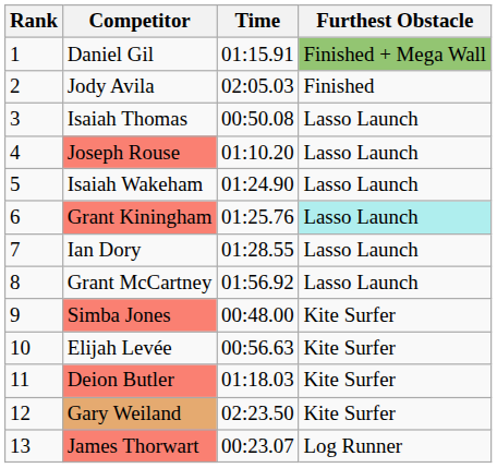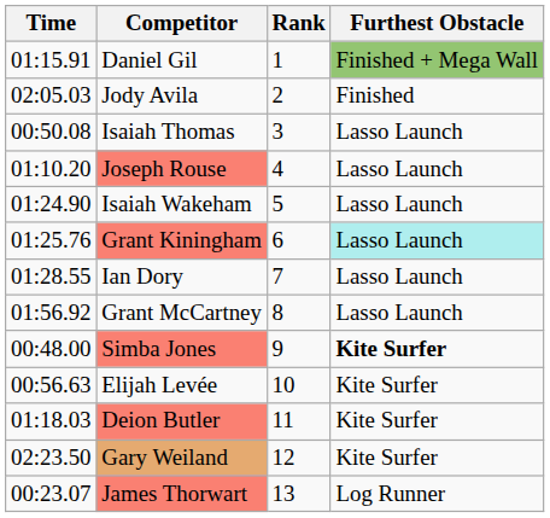columns swapped: Rank <-> Time
Simba Jones | Furthest Obstacle: normal -> bold
